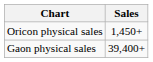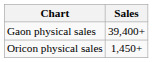rows swapped: Gaon physical sales <-> Oricon physical sales
